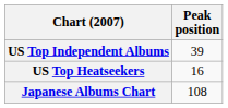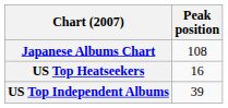rows swapped: Japanese Albums Chart <-> US Top Independent Albums
